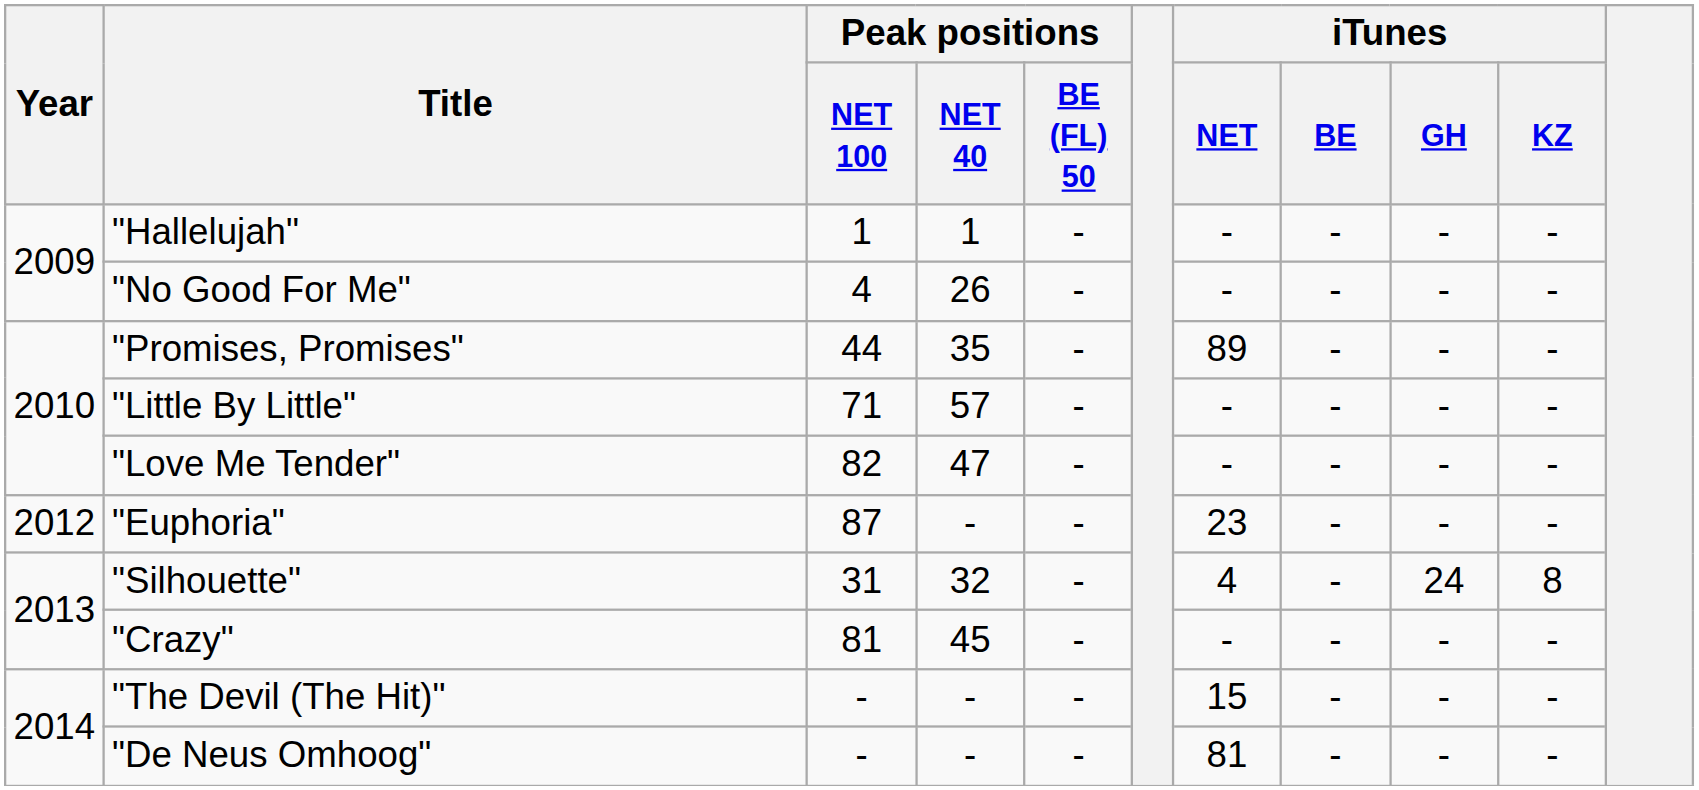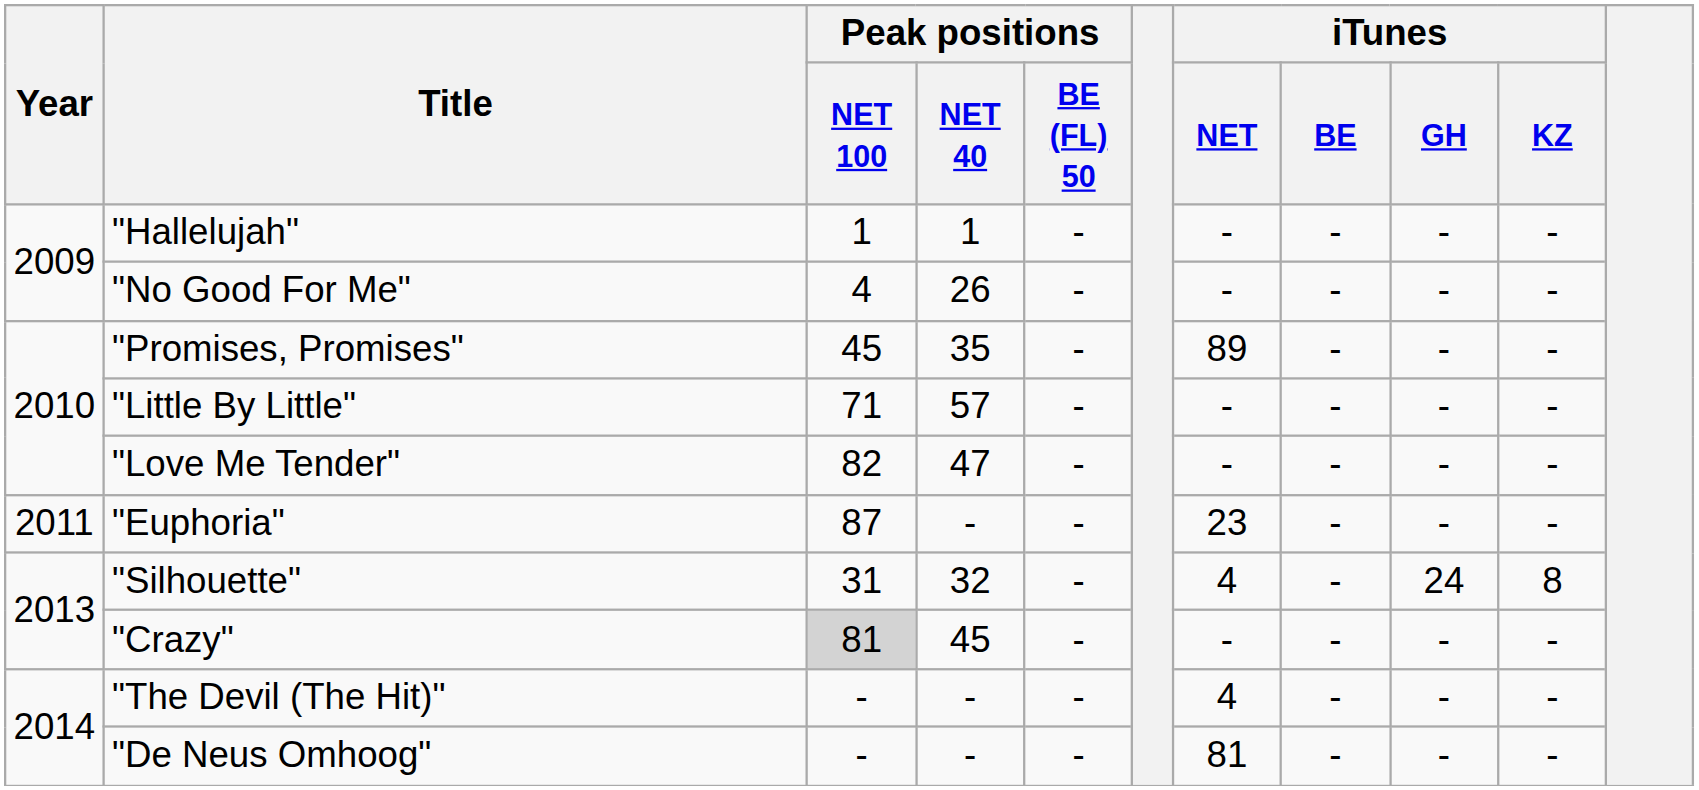"Promises, Promises" | Peak positions / NET 100: 44 -> 45
"Euphoria" | Year: 2012 -> 2011
"Crazy" | Peak positions / NET 100: no background -> lightgrey background
"The Devil (The Hit)" | iTunes / NET: 15 -> 4
